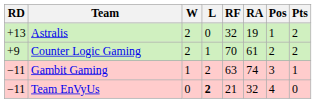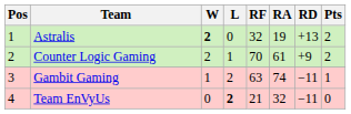columns swapped: Pos <-> RD
Astralis | W: normal -> bold
